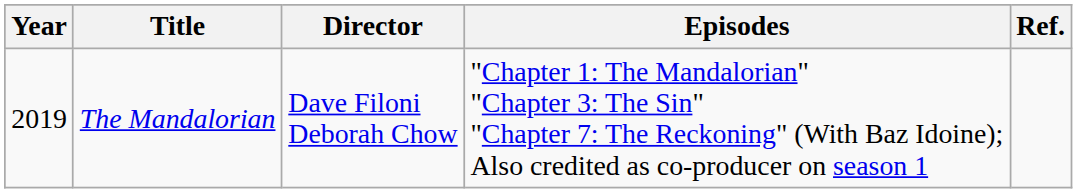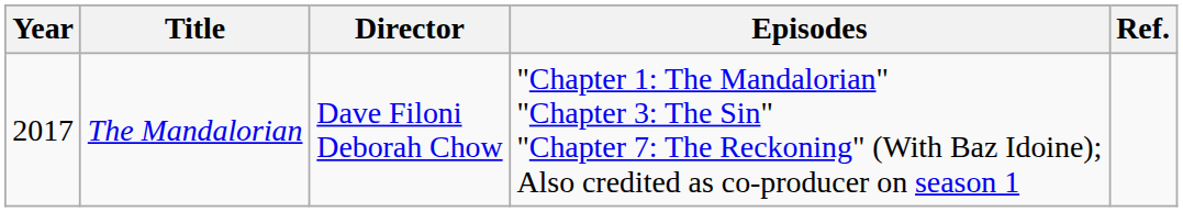The Mandalorian | Year: 2019 -> 2017
